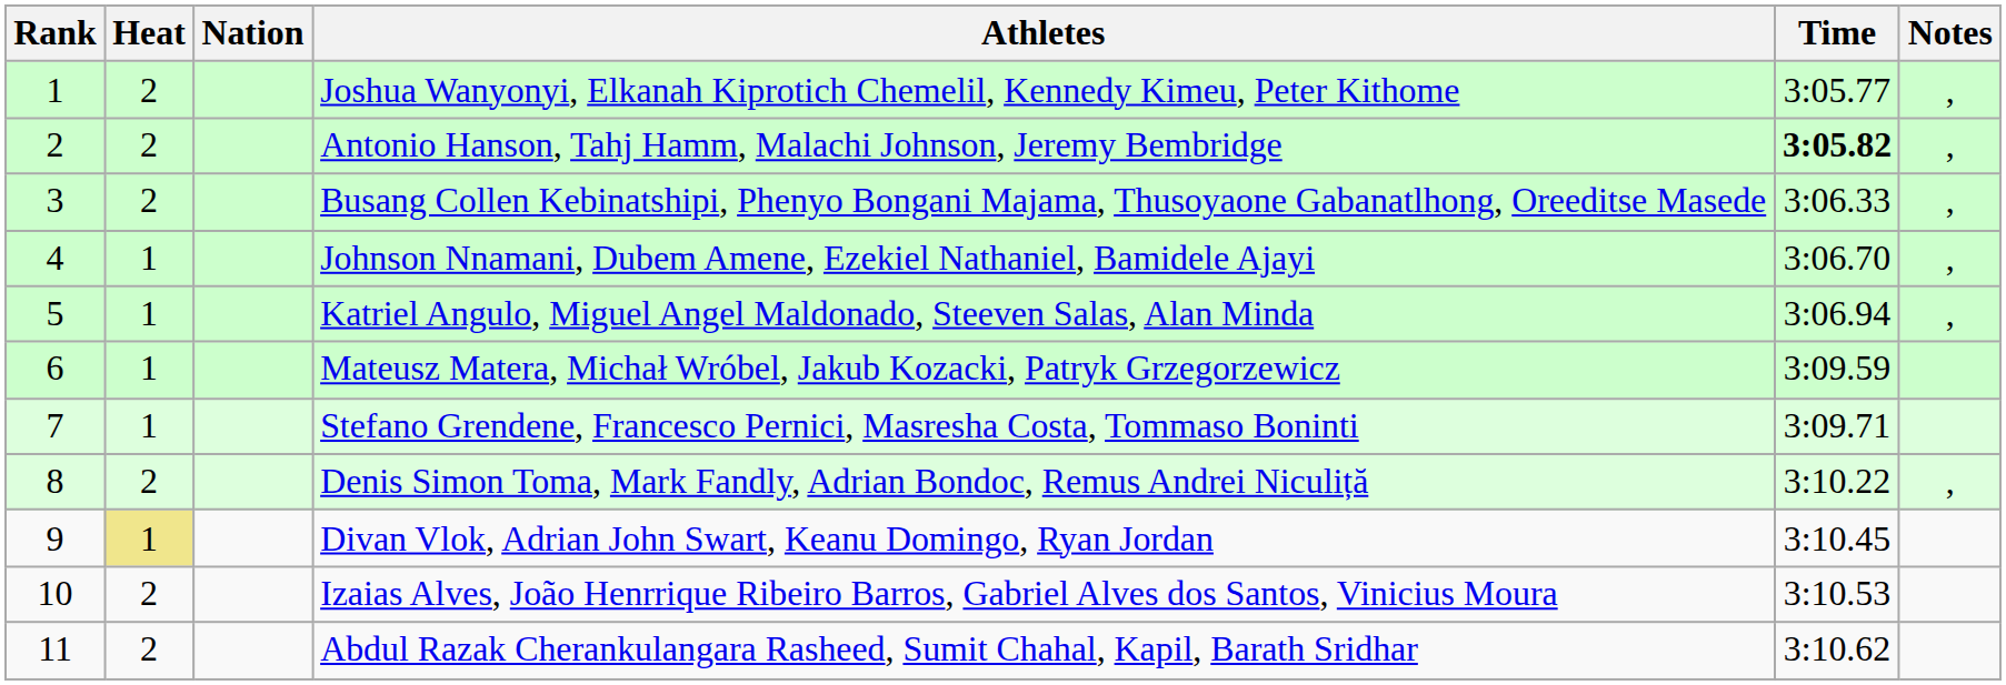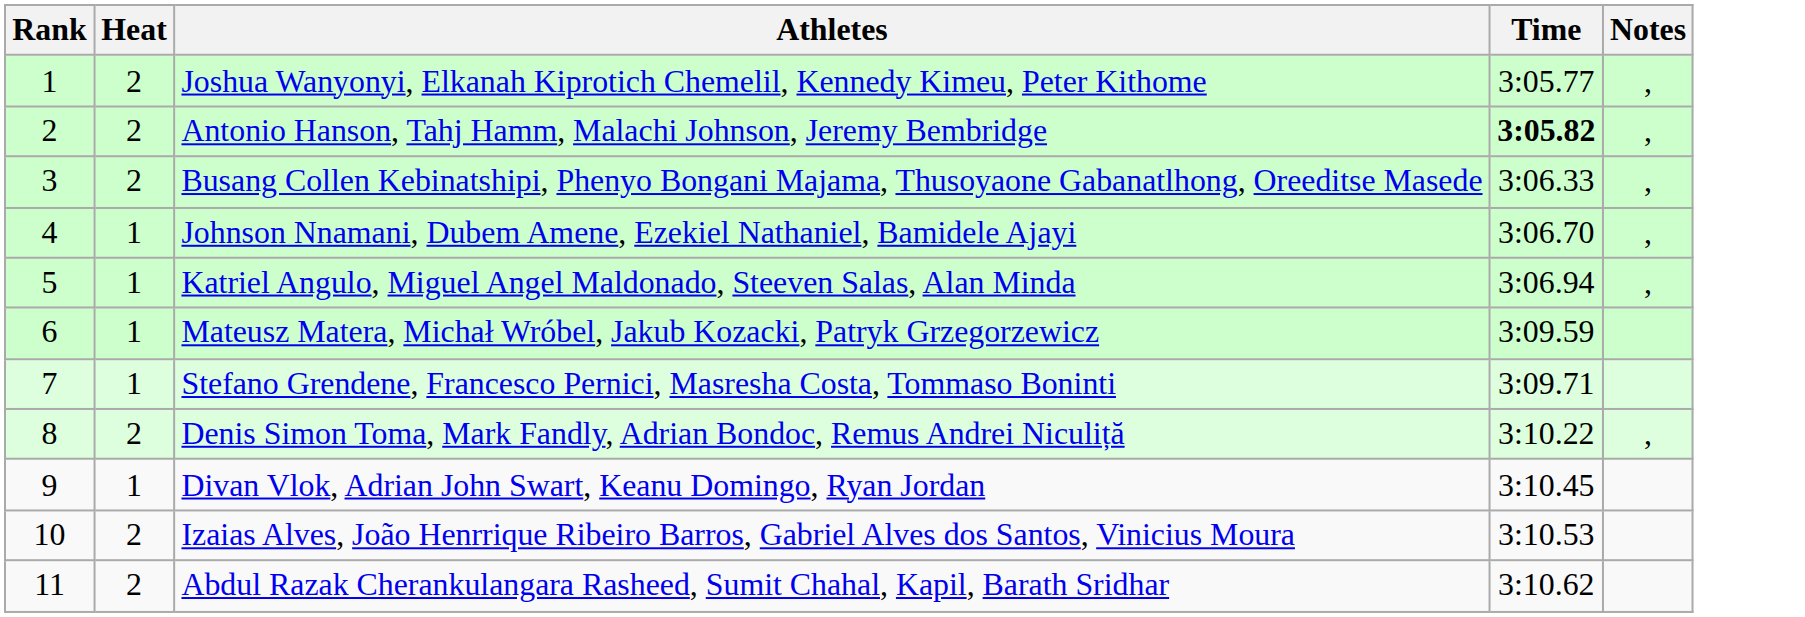- column: Nation
Divan Vlok, Adrian John Swart, Keanu Domingo, Ryan Jordan | Heat: khaki background -> no background
